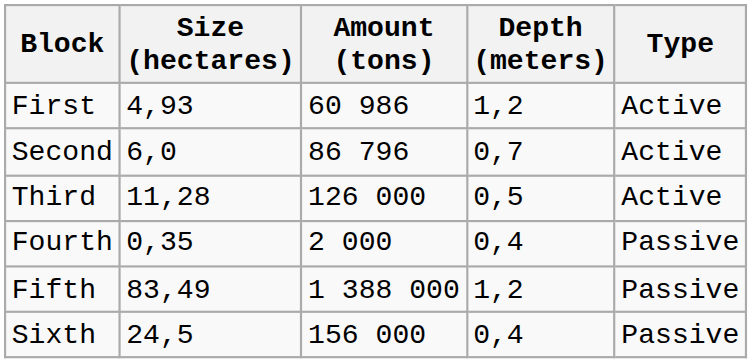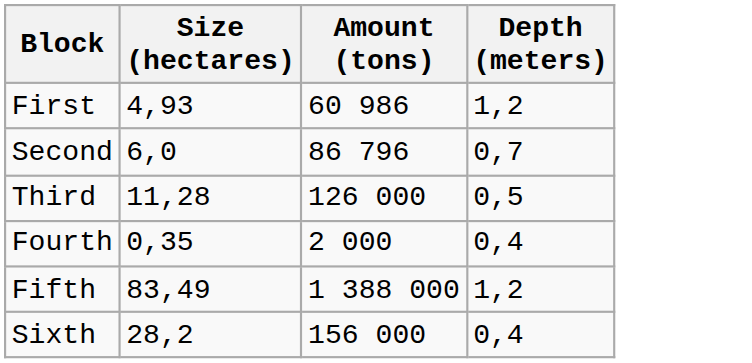- column: Type | Active | Active | Active | Passive | Passive | Passive
Sixth | Size (hectares): 24,5 -> 28,2
